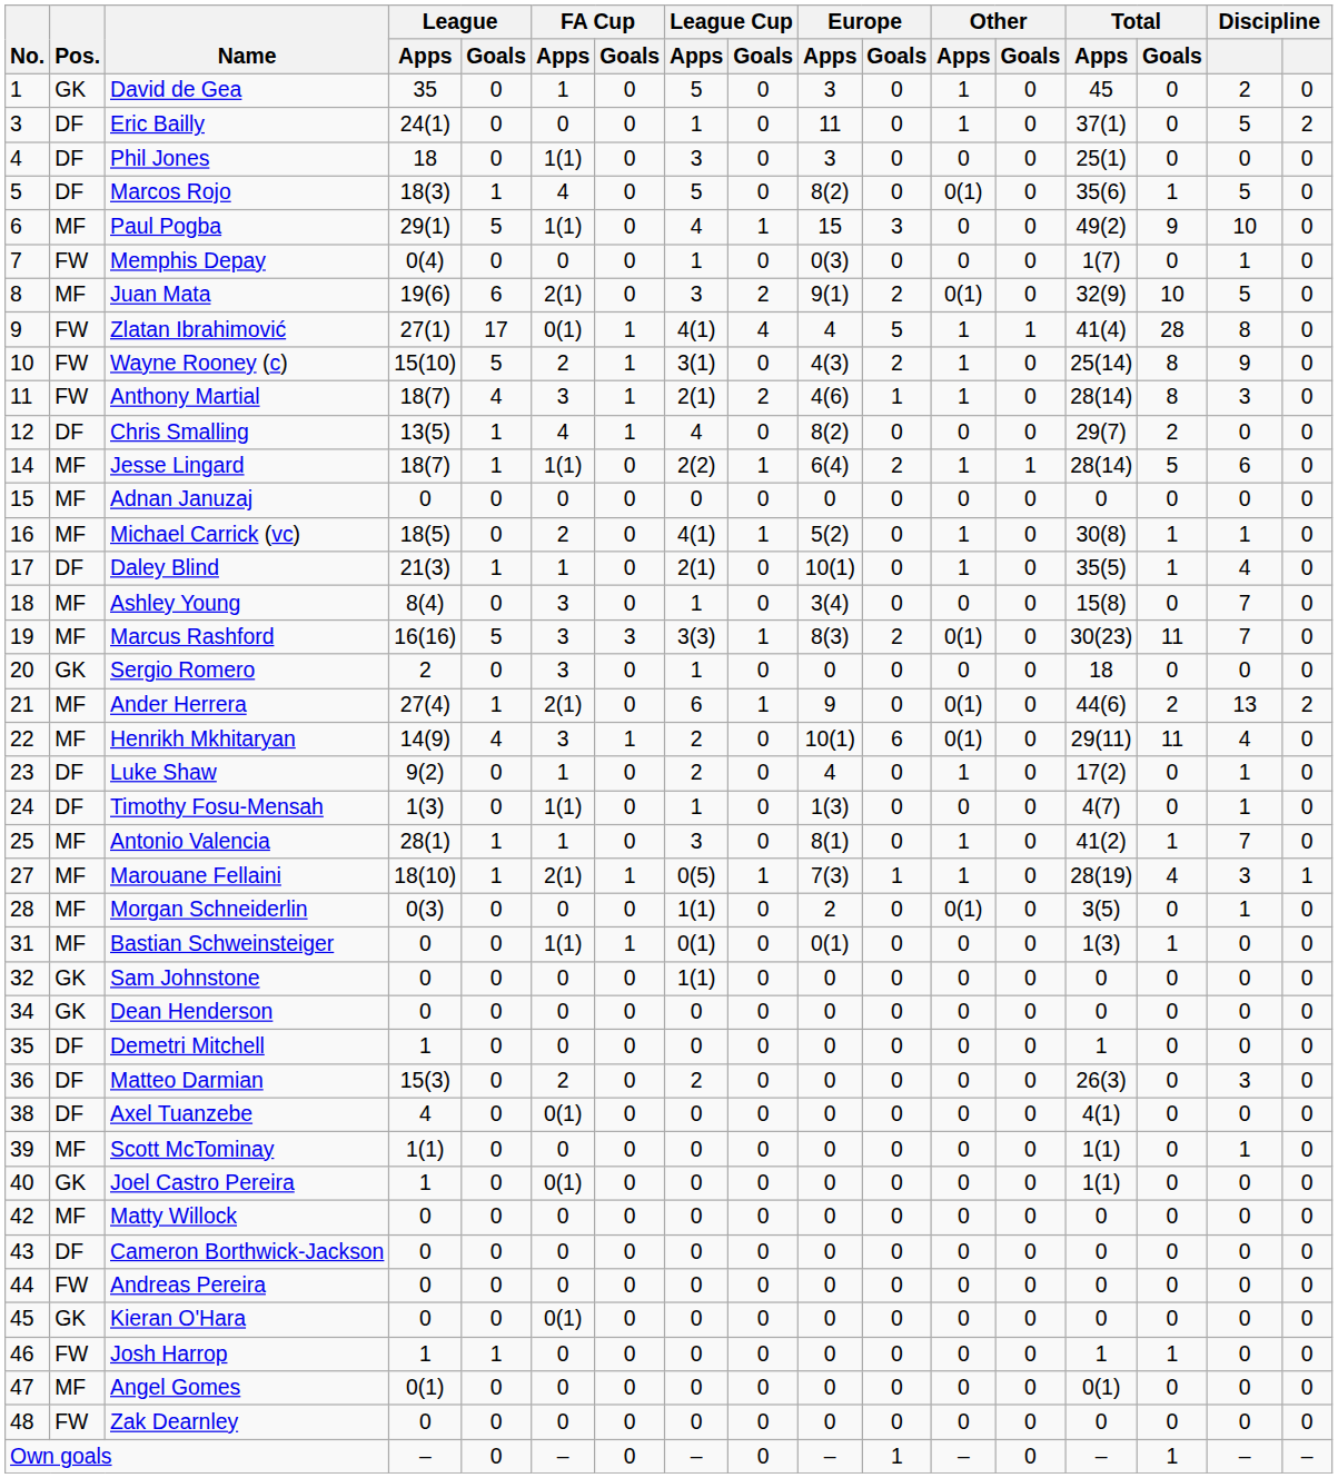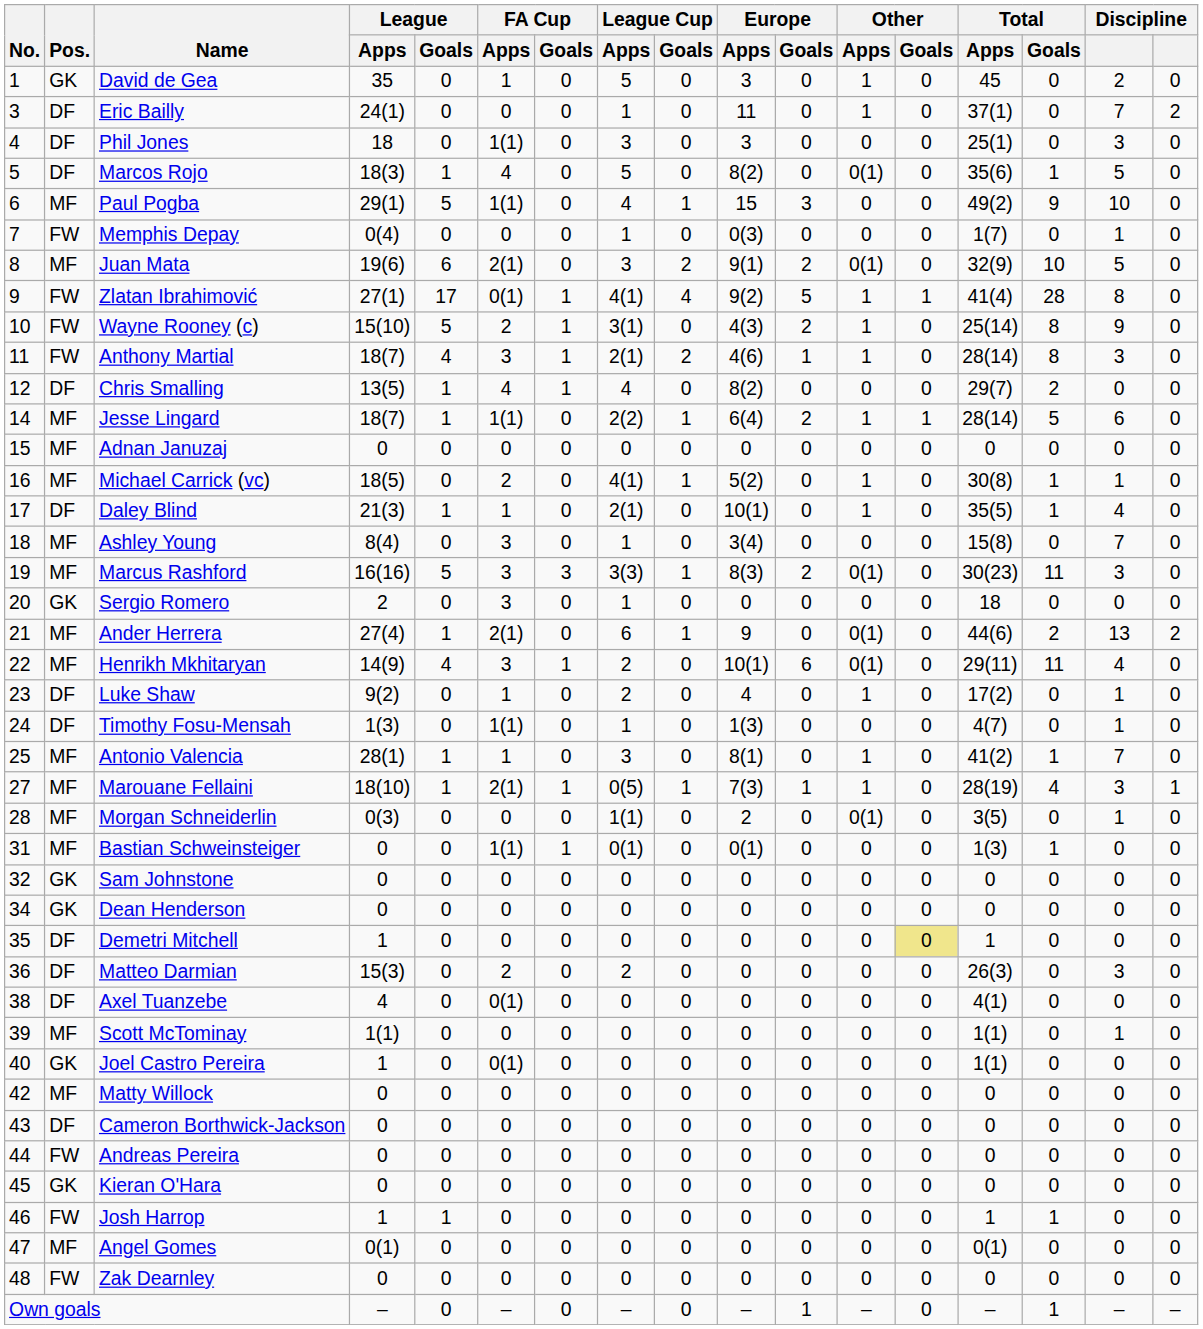Eric Bailly | column 16: 5 -> 7
Phil Jones | column 16: 0 -> 3
Zlatan Ibrahimović | Europe / Apps: 4 -> 9(2)
Marcus Rashford | column 16: 7 -> 3
Sam Johnstone | League Cup / Apps: 1(1) -> 0
Demetri Mitchell | Other / Goals: no background -> khaki background
Kieran O'Hara | FA Cup / Apps: 0(1) -> 0
